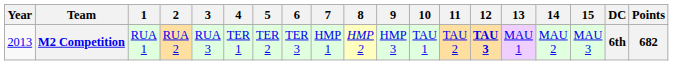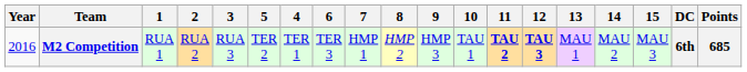columns swapped: 4 <-> 5
M2 Competition | Year: 2013 -> 2016
M2 Competition | 11: normal -> bold
M2 Competition | Points: 682 -> 685
